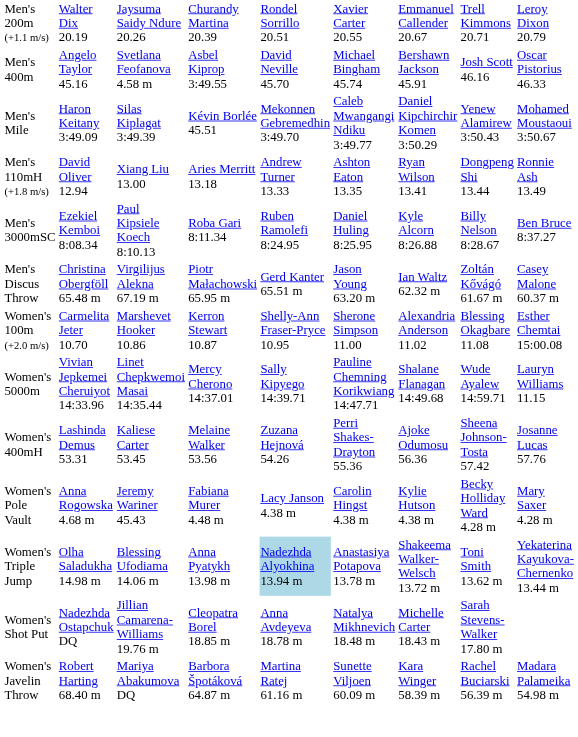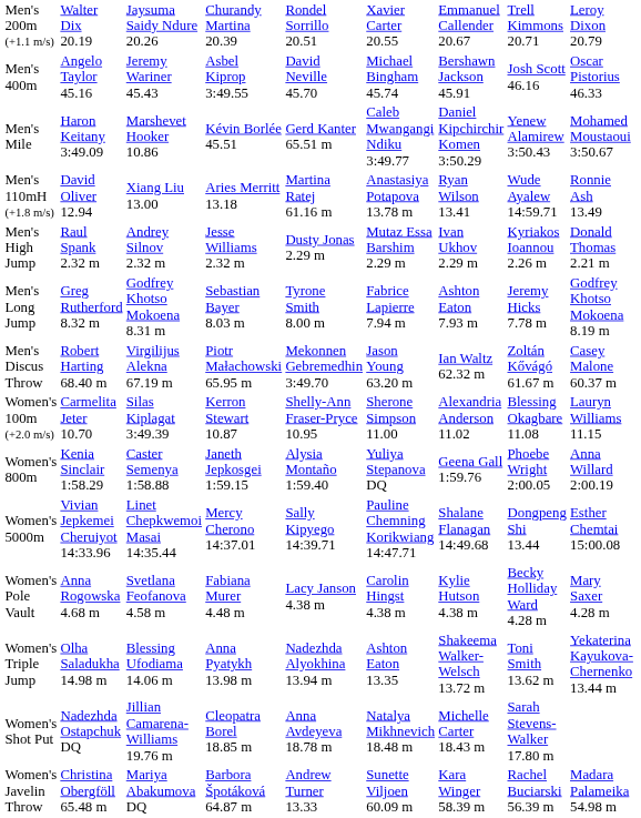Men's 400m | column 3: Svetlana Feofanova 4.58 m -> Jeremy Wariner 45.43
Men's Mile | column 3: Silas Kiplagat 3:49.39 -> Marshevet Hooker 10.86
Men's Mile | column 5: Mekonnen Gebremedhin 3:49.70 -> Gerd Kanter 65.51 m
Men's 110mH (+1.8 m/s) | column 5: Andrew Turner 13.33 -> Martina Ratej 61.16 m
Men's 110mH (+1.8 m/s) | column 6: Ashton Eaton 13.35 -> Anastasiya Potapova 13.78 m
Men's 110mH (+1.8 m/s) | column 8: Dongpeng Shi 13.44 -> Wude Ayalew 14:59.71
- row: Men's 3000mSC | Ezekiel Kemboi 8:08.34 | Paul Kipsiele Koech 8:10.13 | Roba Gari 8:11.34 | Ruben Ramolefi 8:24.95 | Daniel Huling 8:25.95 | Kyle Alcorn 8:26.88 | Billy Nelson 8:28.67 | Ben Bruce 8:37.27
+ row: Men's High Jump | Raul Spank 2.32 m | Andrey Silnov 2.32 m | Jesse Williams 2.32 m | Dusty Jonas 2.29 m | Mutaz Essa Barshim 2.29 m | Ivan Ukhov 2.29 m | Kyriakos Ioannou 2.26 m | Donald Thomas 2.21 m
+ row: Men's Long Jump | Greg Rutherford 8.32 m | Godfrey Khotso Mokoena 8.31 m | Sebastian Bayer 8.03 m | Tyrone Smith 8.00 m | Fabrice Lapierre 7.94 m | Ashton Eaton 7.93 m | Jeremy Hicks 7.78 m | Godfrey Khotso Mokoena 8.19 m
Men's Discus Throw | column 2: Christina Obergföll 65.48 m -> Robert Harting 68.40 m
Men's Discus Throw | column 5: Gerd Kanter 65.51 m -> Mekonnen Gebremedhin 3:49.70
Women's 100m (+2.0 m/s) | column 3: Marshevet Hooker 10.86 -> Silas Kiplagat 3:49.39
Women's 100m (+2.0 m/s) | column 9: Esther Chemtai 15:00.08 -> Lauryn Williams 11.15
+ row: Women's 800m | Kenia Sinclair 1:58.29 | Caster Semenya 1:58.88 | Janeth Jepkosgei 1:59.15 | Alysia Montaño 1:59.40 | Yuliya Stepanova DQ | Geena Gall 1:59.76 | Phoebe Wright 2:00.05 | Anna Willard 2:00.19
Women's 5000m | column 8: Wude Ayalew 14:59.71 -> Dongpeng Shi 13.44
Women's 5000m | column 9: Lauryn Williams 11.15 -> Esther Chemtai 15:00.08
- row: Women's 400mH | Lashinda Demus 53.31 | Kaliese Carter 53.45 | Melaine Walker 53.56 | Zuzana Hejnová 54.26 | Perri Shakes-Drayton 55.36 | Ajoke Odumosu 56.36 | Sheena Johnson-Tosta 57.42 | Josanne Lucas 57.76
Women's Pole Vault | column 3: Jeremy Wariner 45.43 -> Svetlana Feofanova 4.58 m
Women's Triple Jump | column 5: lightblue background -> no background
Women's Triple Jump | column 6: Anastasiya Potapova 13.78 m -> Ashton Eaton 13.35
Women's Javelin Throw | column 2: Robert Harting 68.40 m -> Christina Obergföll 65.48 m
Women's Javelin Throw | column 5: Martina Ratej 61.16 m -> Andrew Turner 13.33
